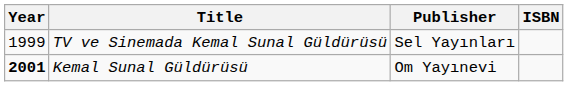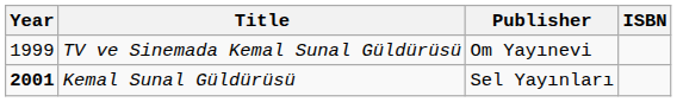TV ve Sinemada Kemal Sunal Güldürüsü | Publisher: Sel Yayınları -> Om Yayınevi
Kemal Sunal Güldürüsü | Publisher: Om Yayınevi -> Sel Yayınları
